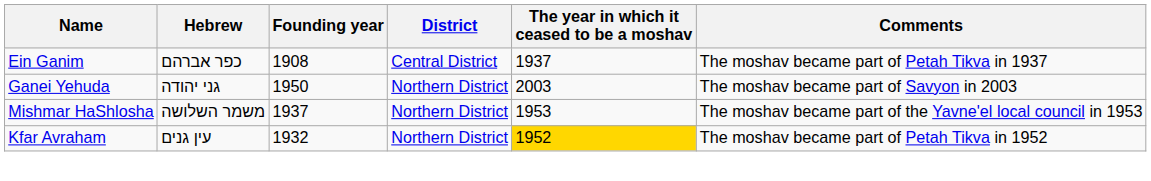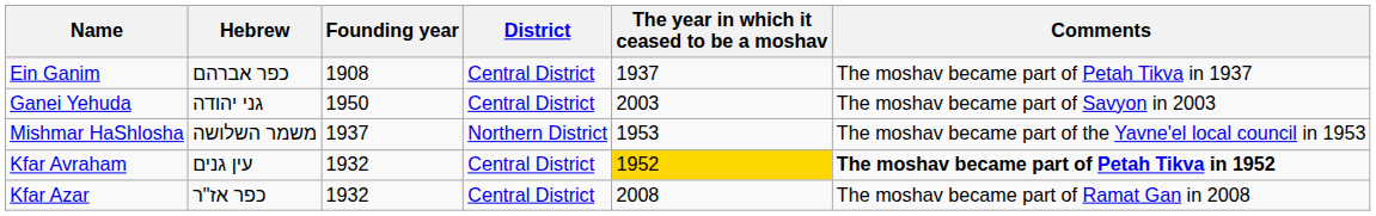Ganei Yehuda | District: Northern District -> Central District
Kfar Avraham | District: Northern District -> Central District
Kfar Avraham | Comments: normal -> bold
+ row: Kfar Azar | כפר אז"ר | 1932 | Central District | 2008 | The moshav became part of Ramat Gan in 2008
